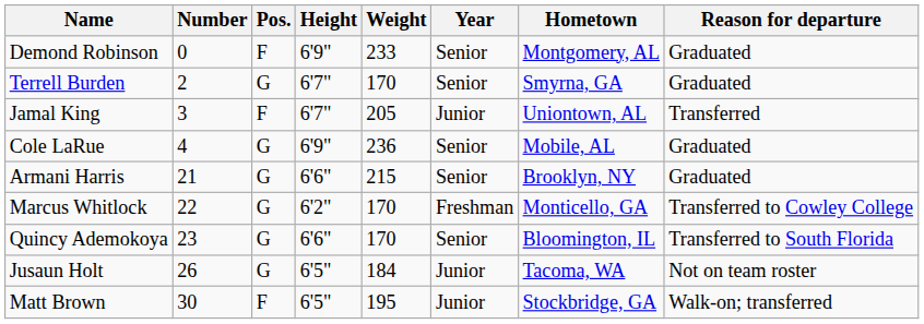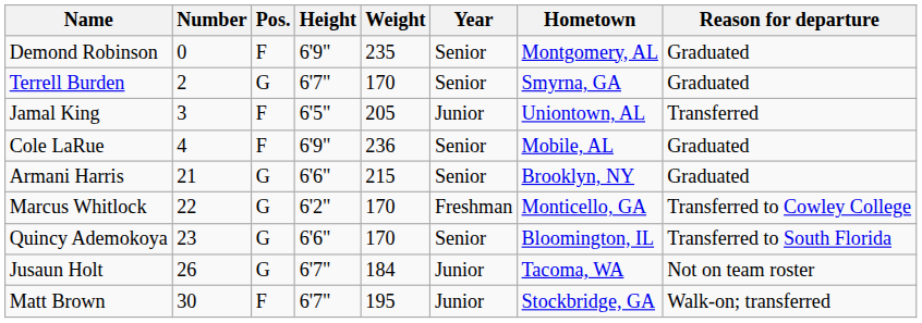Demond Robinson | Weight: 233 -> 235
Jamal King | Height: 6'7" -> 6'5"
Cole LaRue | Pos.: G -> F
Jusaun Holt | Height: 6'5" -> 6'7"
Matt Brown | Height: 6'5" -> 6'7"
